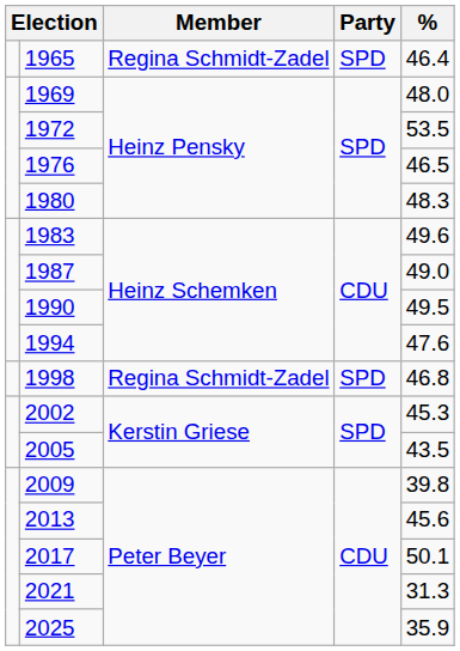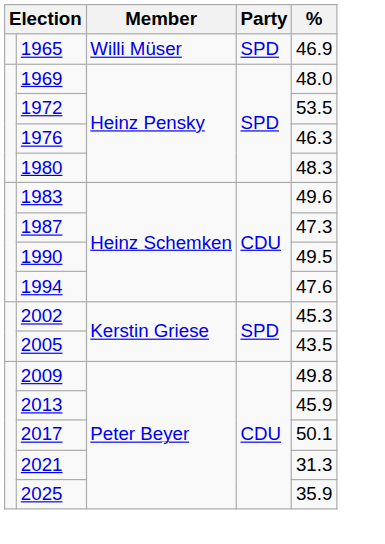1965 | Member: Regina Schmidt-Zadel -> Willi Müser
1965 | %: 46.4 -> 46.9
1976 | %: 46.5 -> 46.3
1987 | %: 49.0 -> 47.3
- row: 1998 | Regina Schmidt-Zadel | SPD | 46.8
2009 | %: 39.8 -> 49.8
2013 | %: 45.6 -> 45.9
